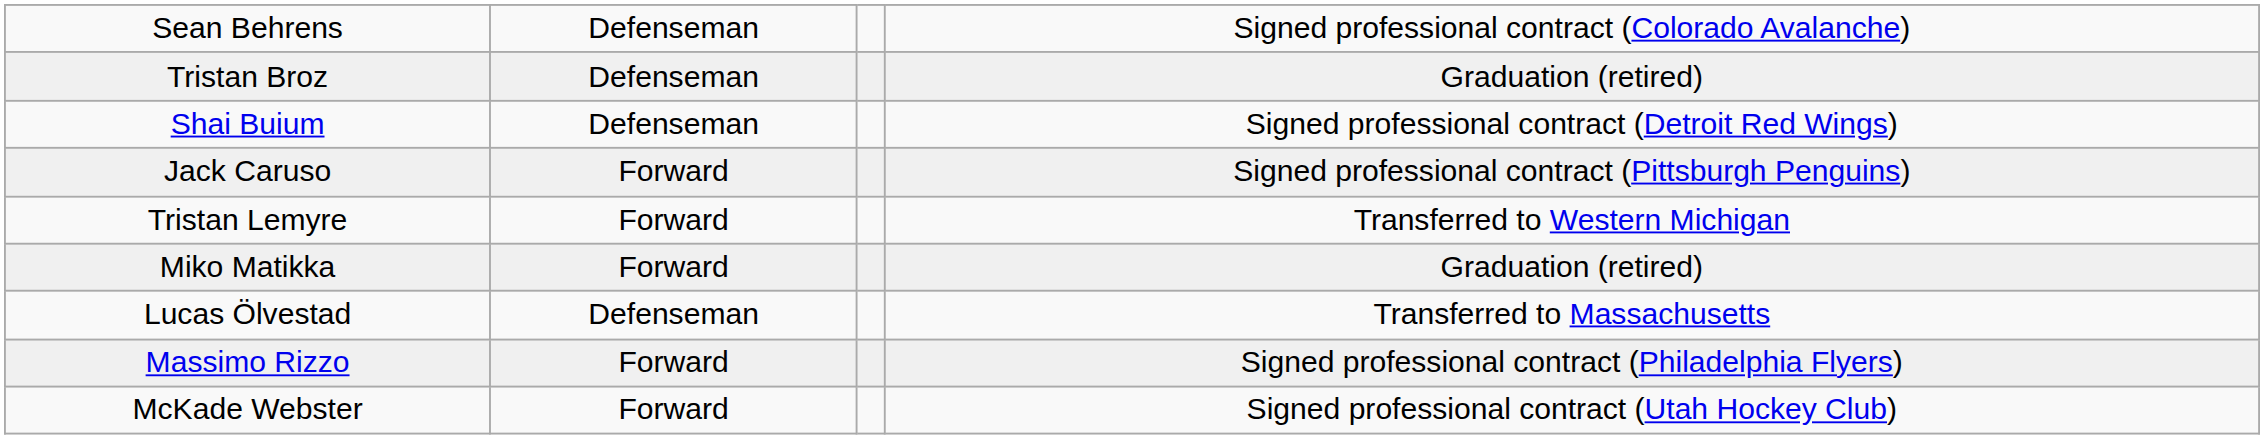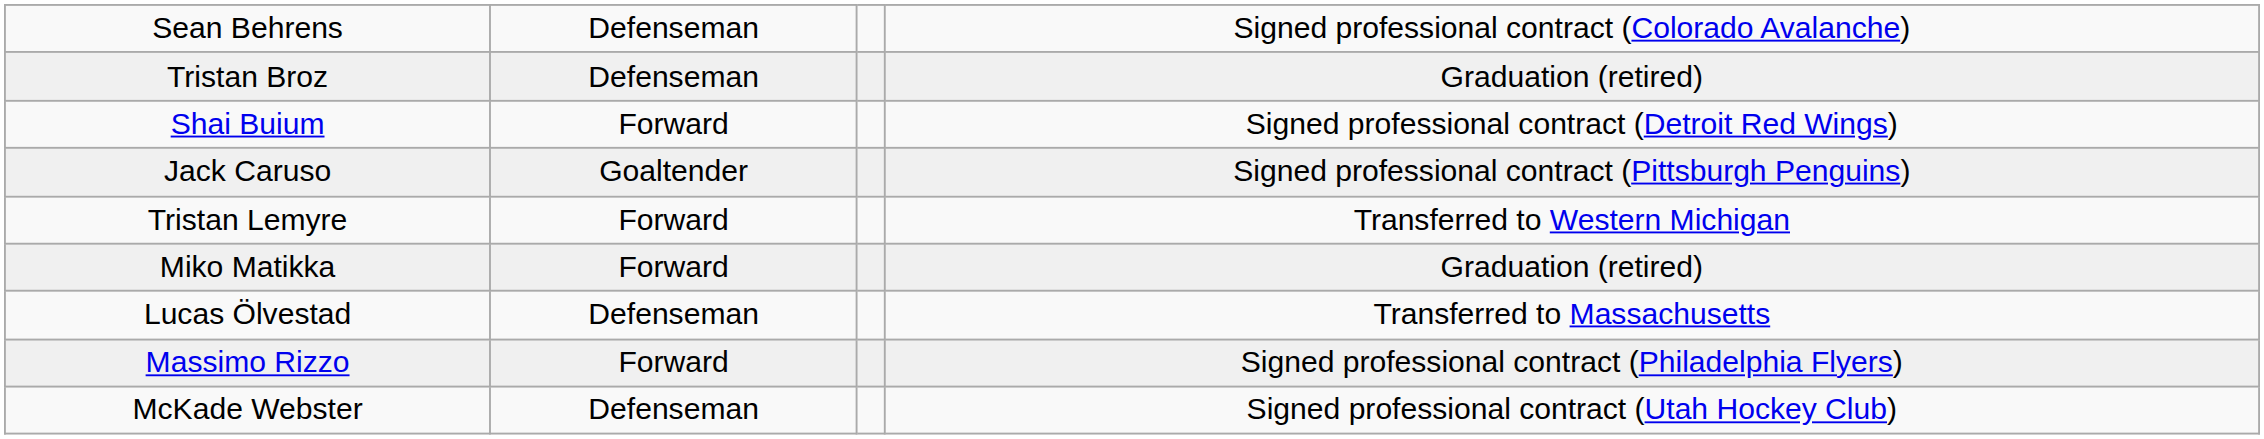Shai Buium | column 2: Defenseman -> Forward
Jack Caruso | column 2: Forward -> Goaltender
McKade Webster | column 2: Forward -> Defenseman
